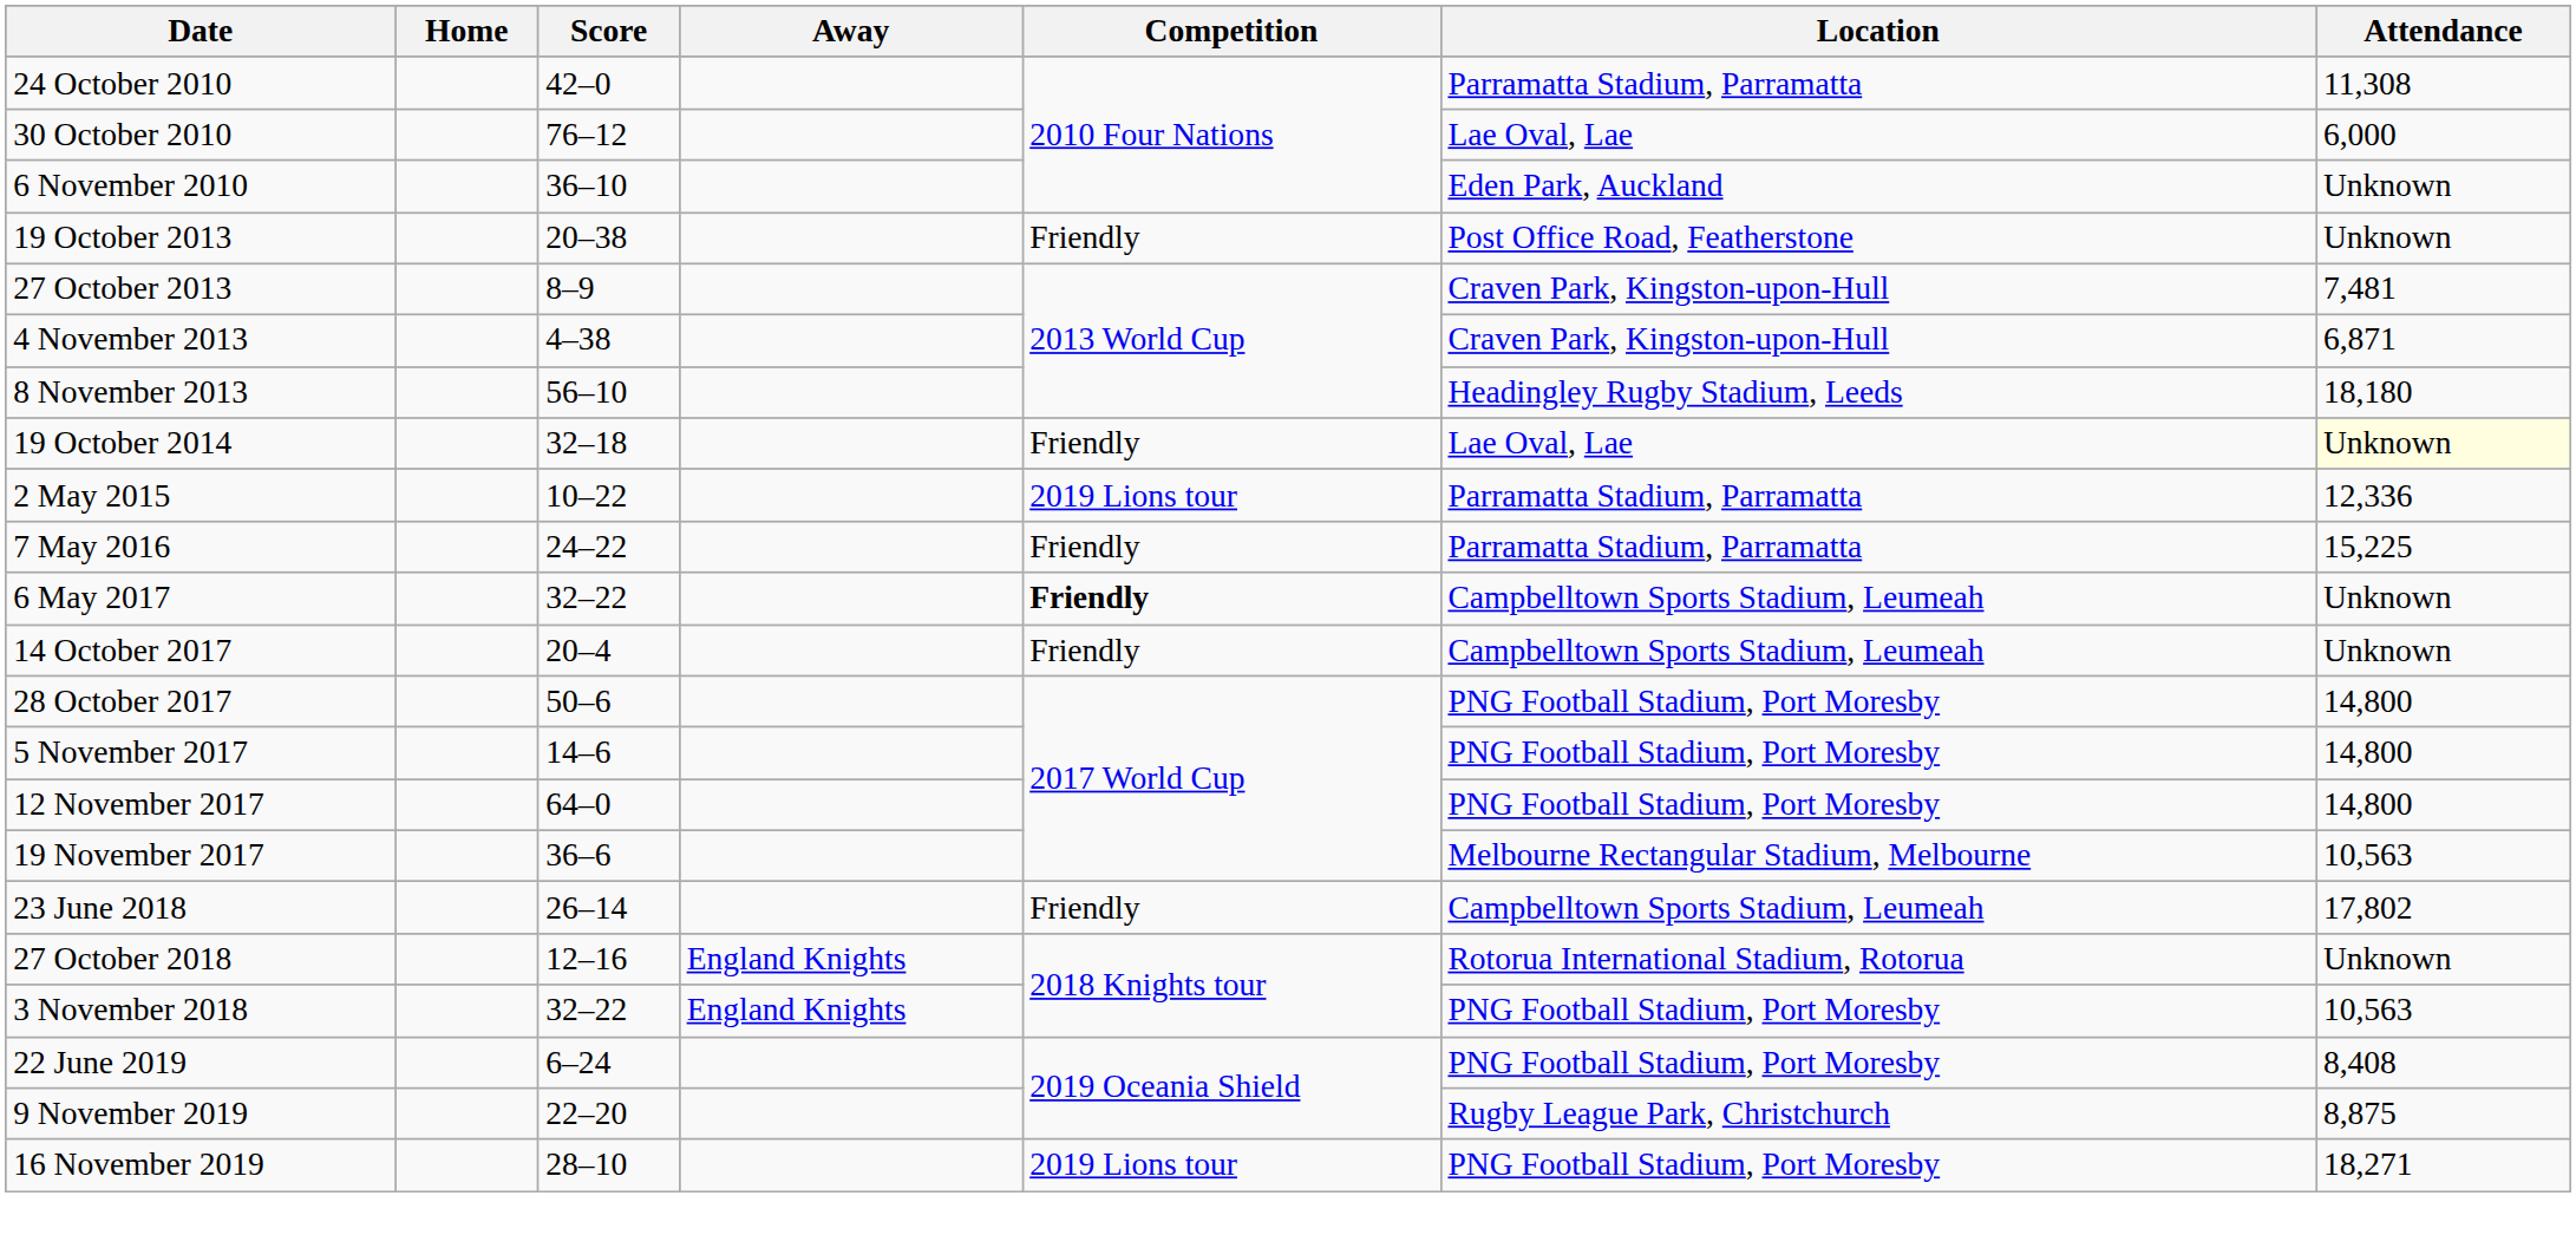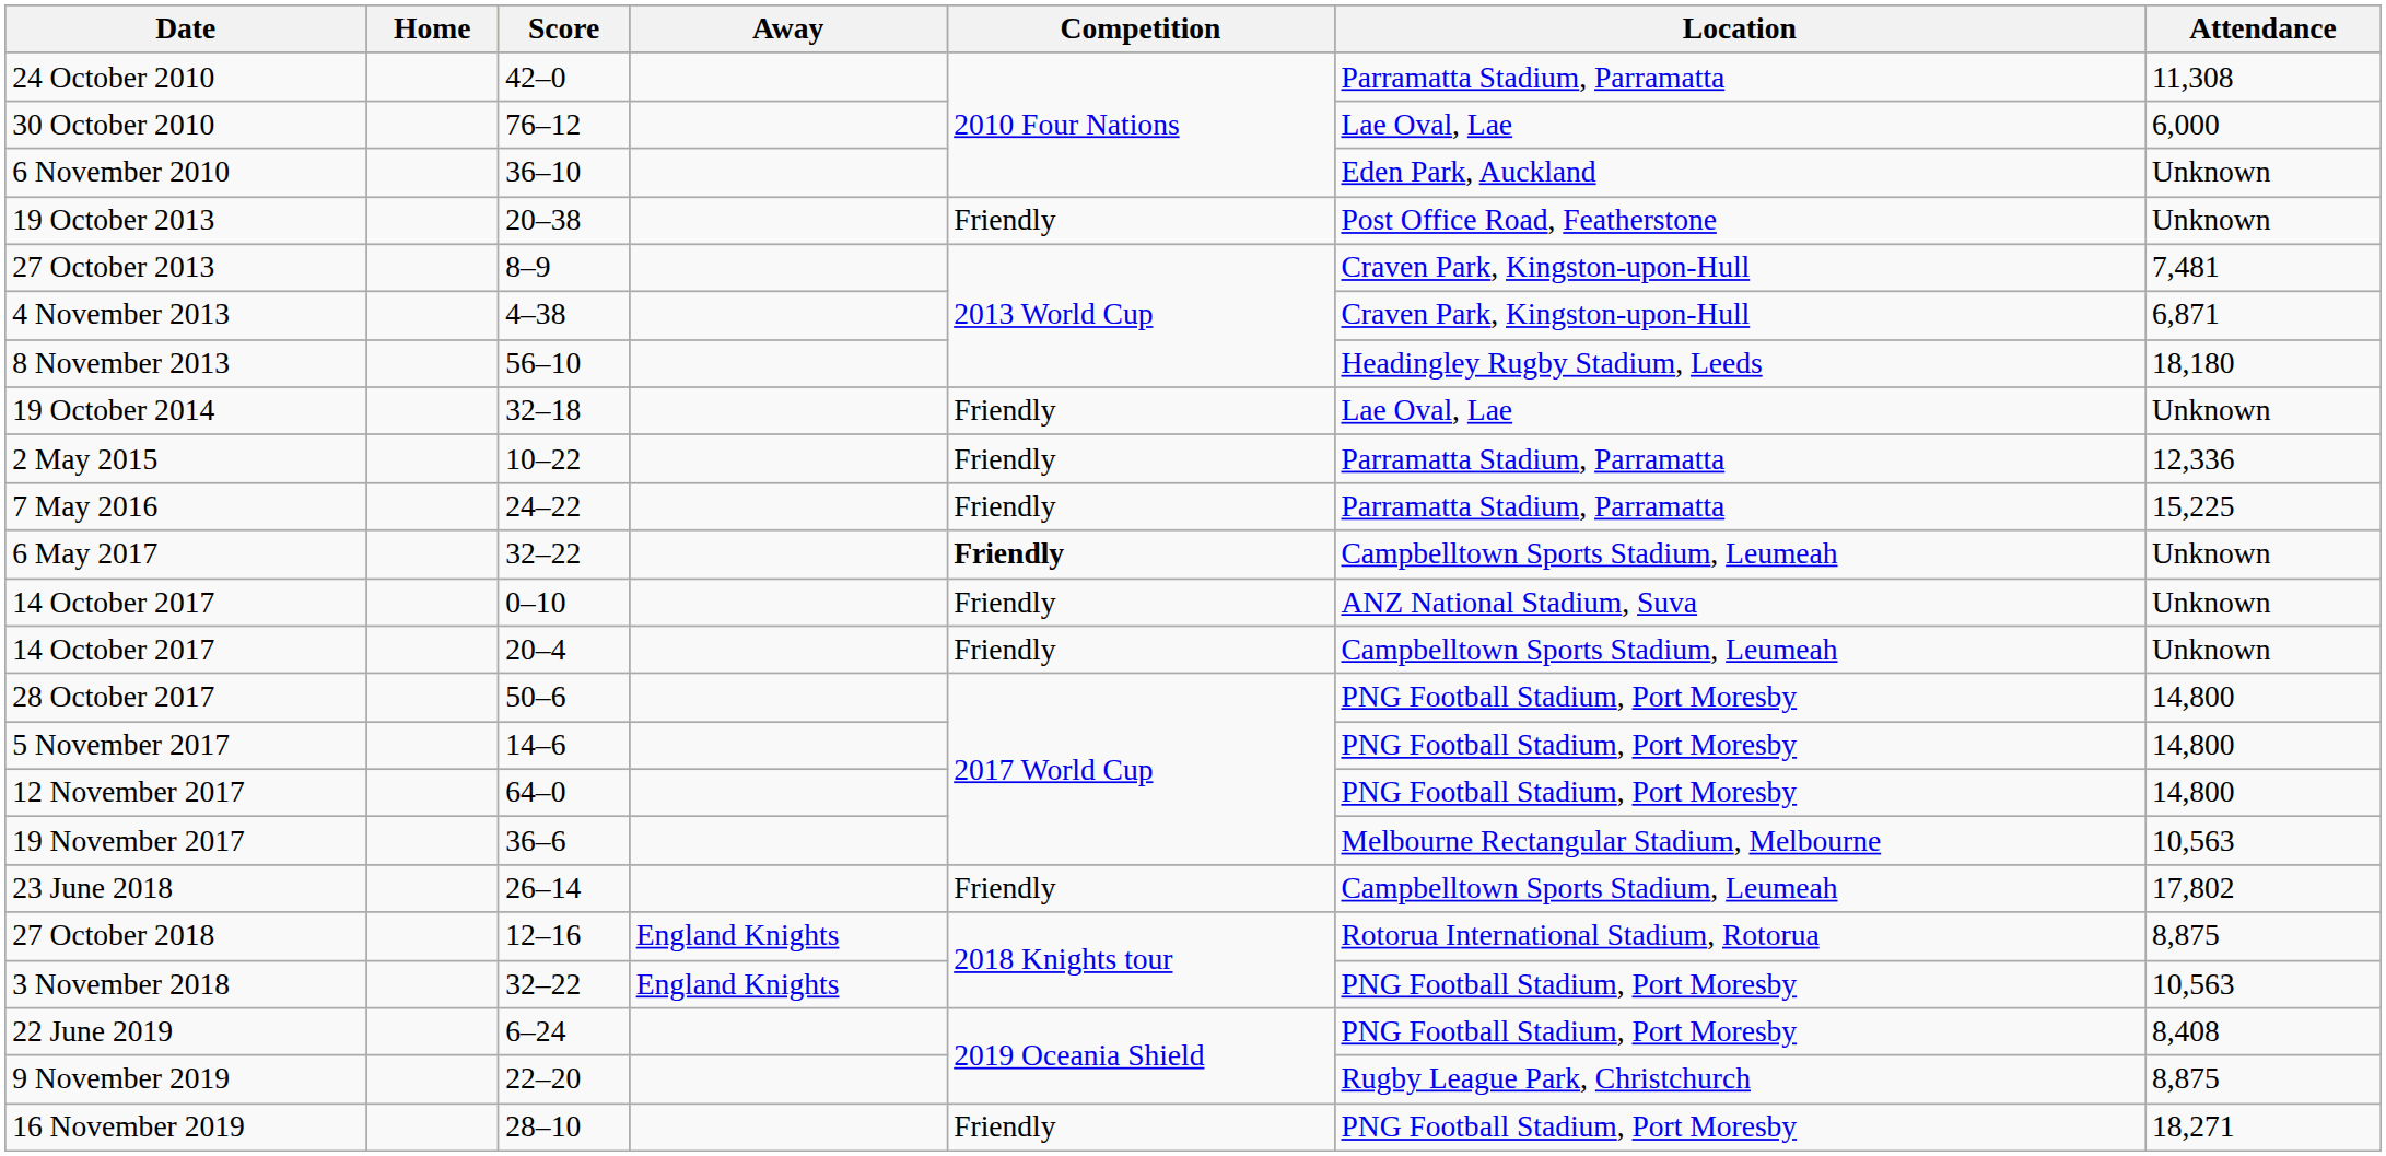19 October 2014 | Attendance: lightyellow background -> no background
2 May 2015 | Competition: 2019 Lions tour -> Friendly
+ row: 14 October 2017 | 0–10 | Friendly | ANZ National Stadium, Suva | Unknown
27 October 2018 | Attendance: Unknown -> 8,875
16 November 2019 | Competition: 2019 Lions tour -> Friendly
